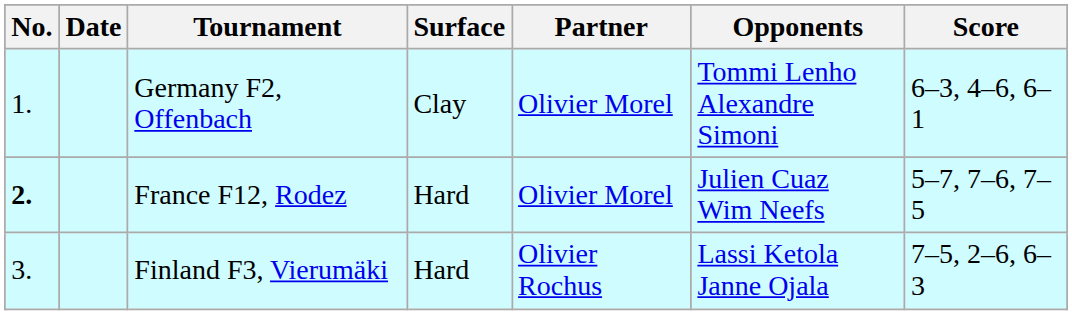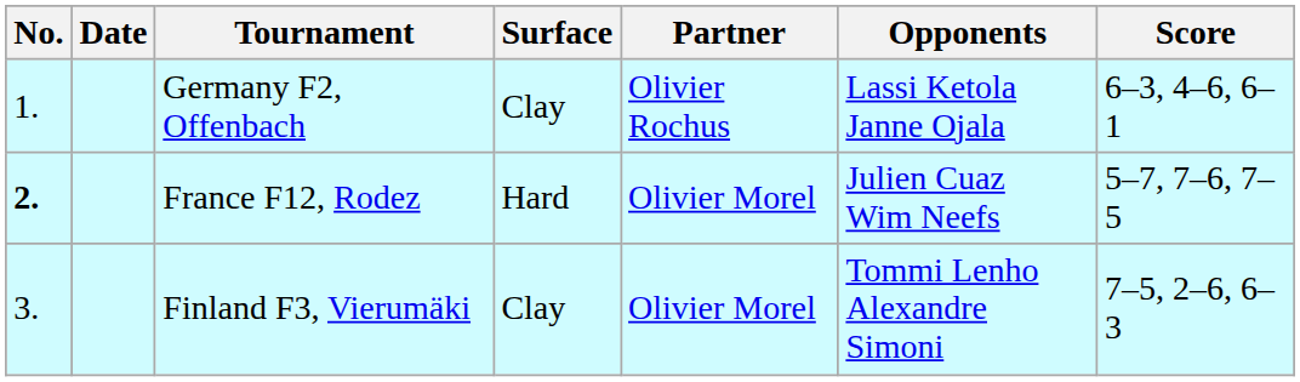Germany F2, Offenbach | Partner: Olivier Morel -> Olivier Rochus
Germany F2, Offenbach | Opponents: Tommi Lenho Alexandre Simoni -> Lassi Ketola Janne Ojala
Finland F3, Vierumäki | Surface: Hard -> Clay
Finland F3, Vierumäki | Partner: Olivier Rochus -> Olivier Morel
Finland F3, Vierumäki | Opponents: Lassi Ketola Janne Ojala -> Tommi Lenho Alexandre Simoni
